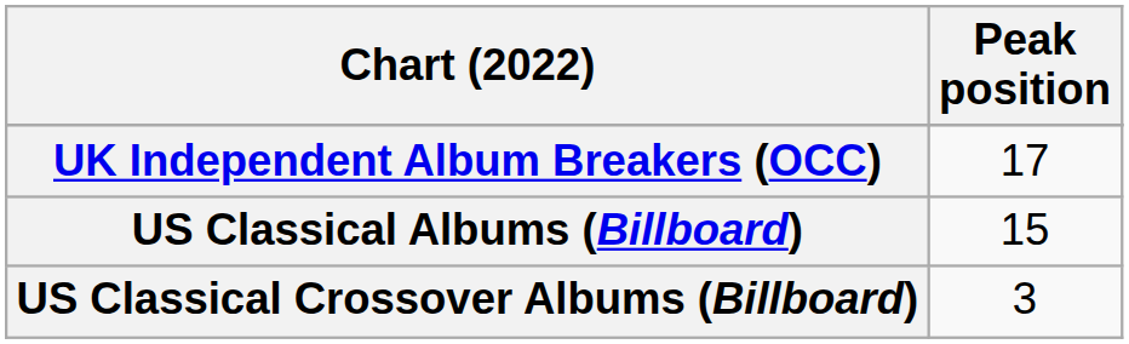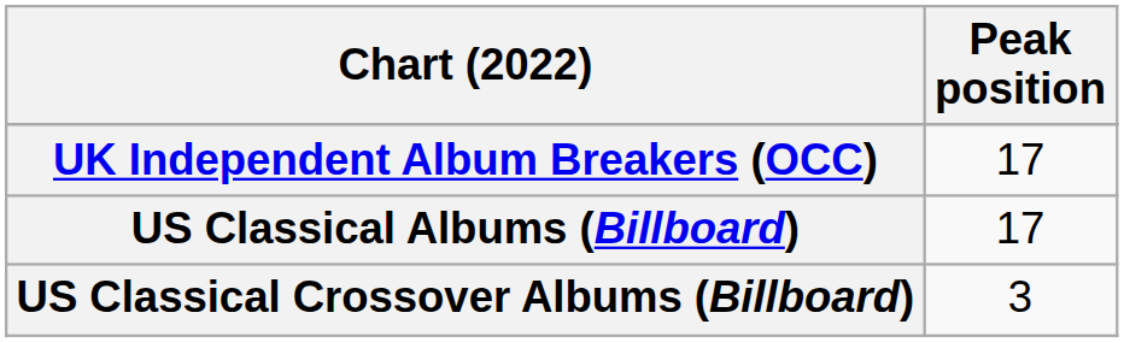US Classical Albums (Billboard) | Peak position: 15 -> 17
